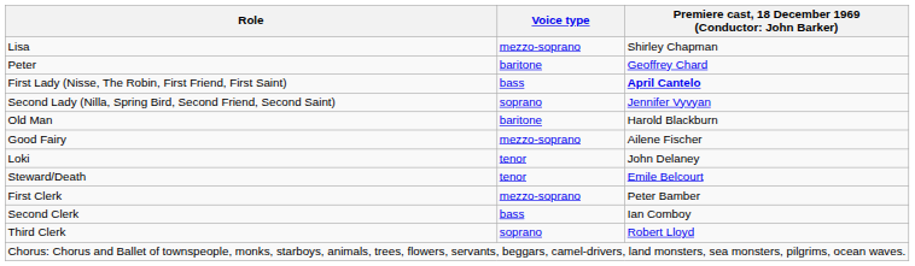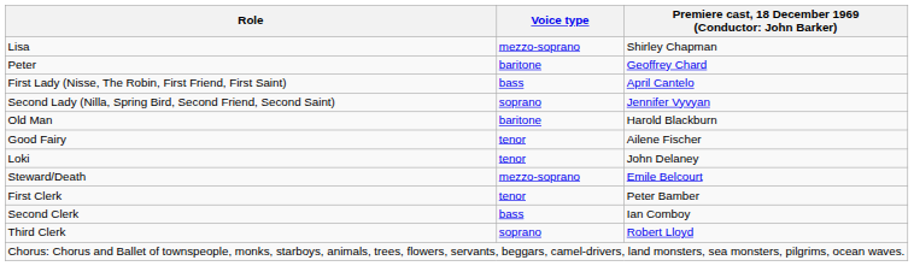First Lady (Nisse, The Robin, First Friend, First Saint) | column 3: bold -> normal
Good Fairy | Voice type: mezzo-soprano -> tenor
Steward/Death | Voice type: tenor -> mezzo-soprano
First Clerk | Voice type: mezzo-soprano -> tenor
